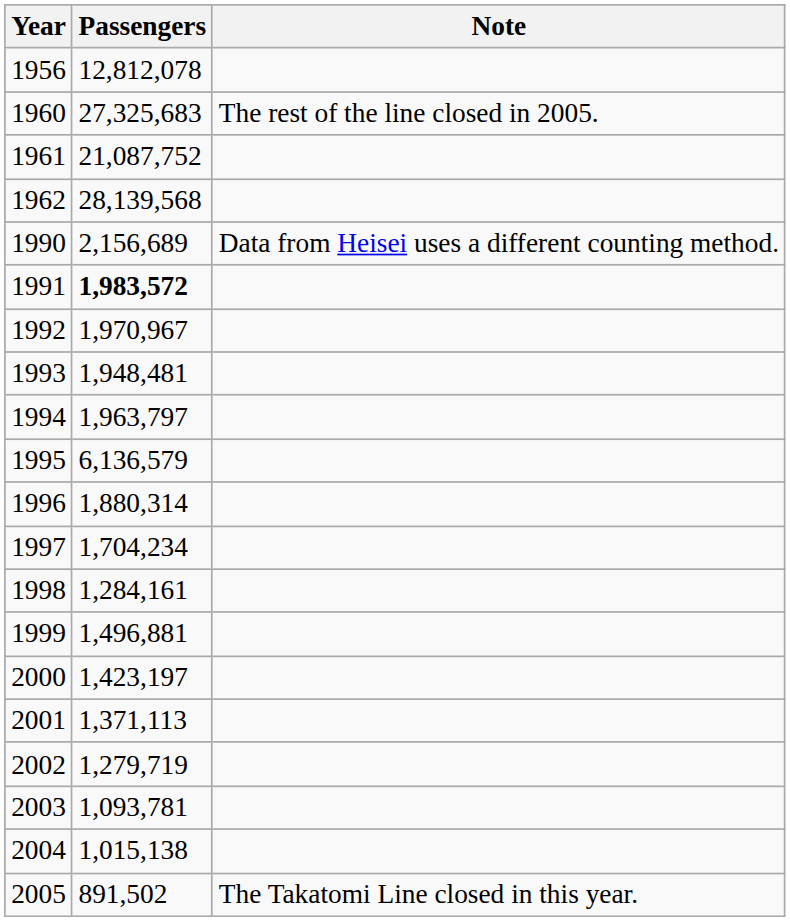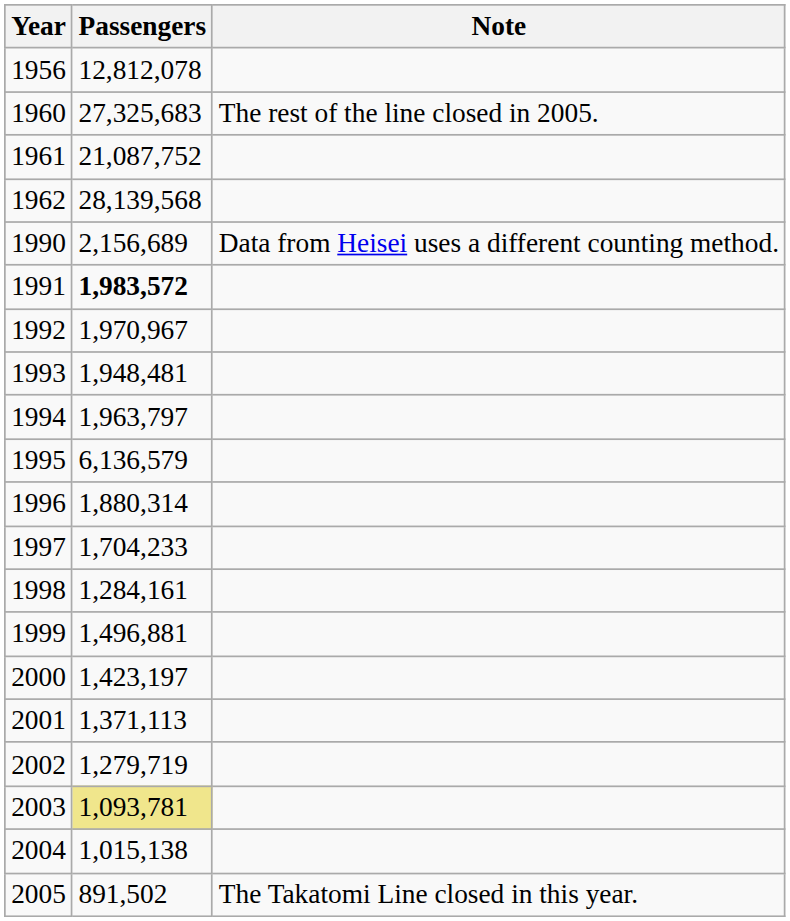1997 | Passengers: 1,704,234 -> 1,704,233
2003 | Passengers: no background -> khaki background
